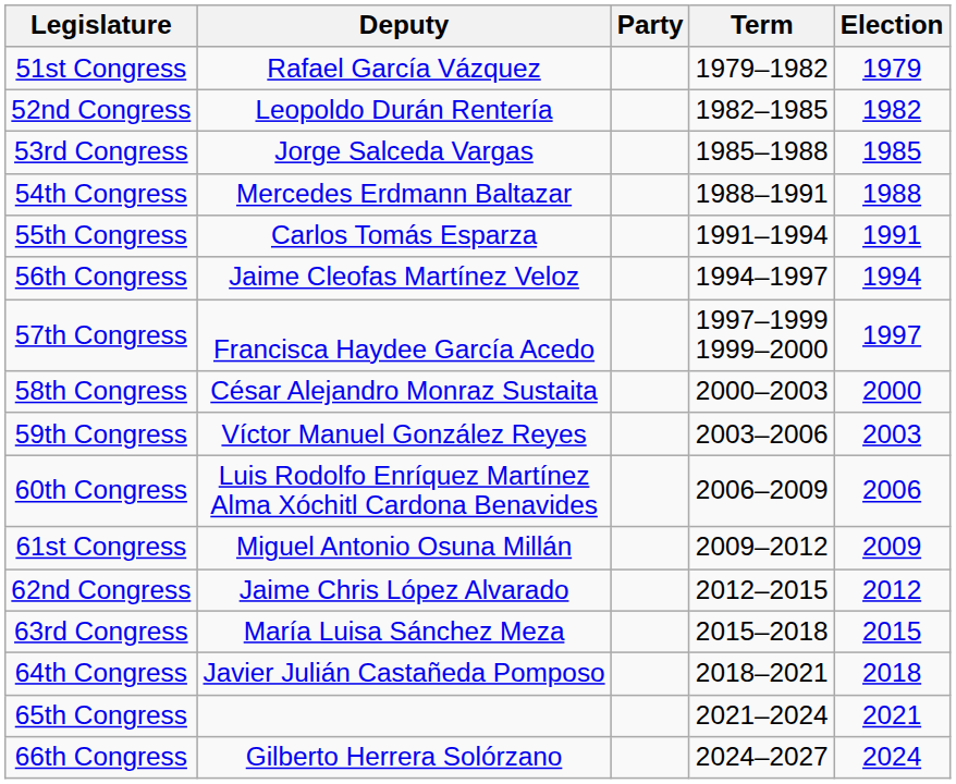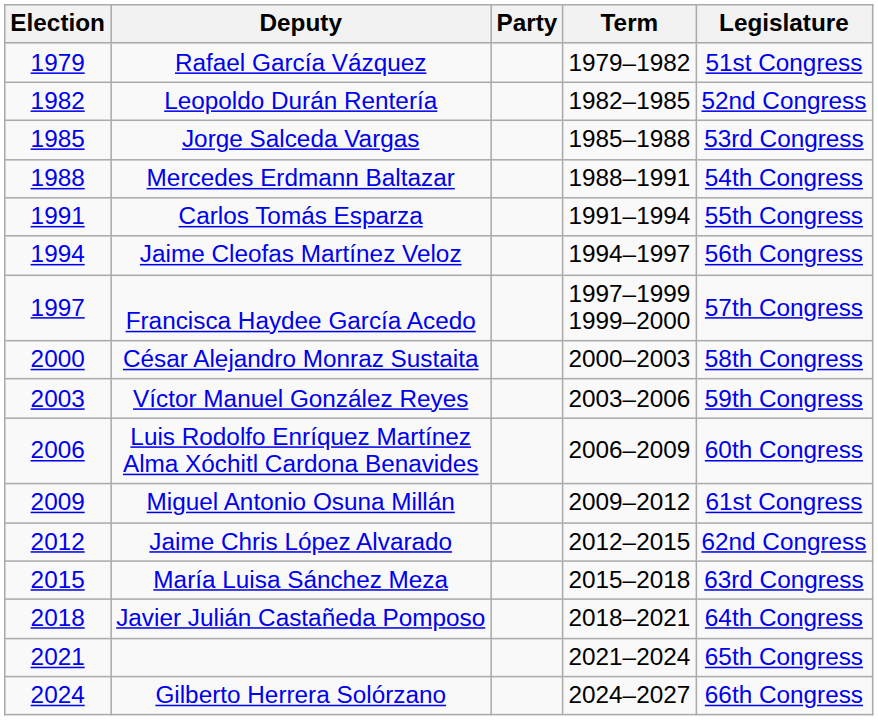columns swapped: Election <-> Legislature
